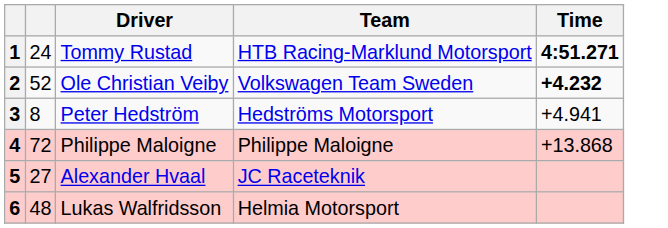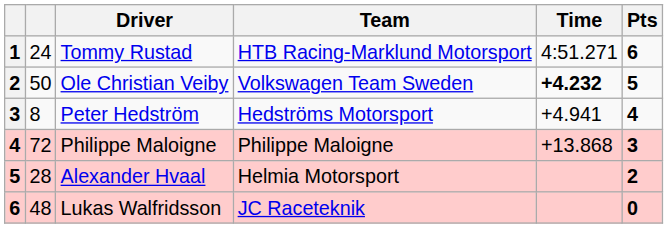+ column: Pts | 6 | 5 | 4 | 3 | 2 | 0
Tommy Rustad | Time: bold -> normal
Ole Christian Veiby | column 2: 52 -> 50
Alexander Hvaal | column 2: 27 -> 28
Alexander Hvaal | Team: JC Raceteknik -> Helmia Motorsport
Lukas Walfridsson | Team: Helmia Motorsport -> JC Raceteknik
